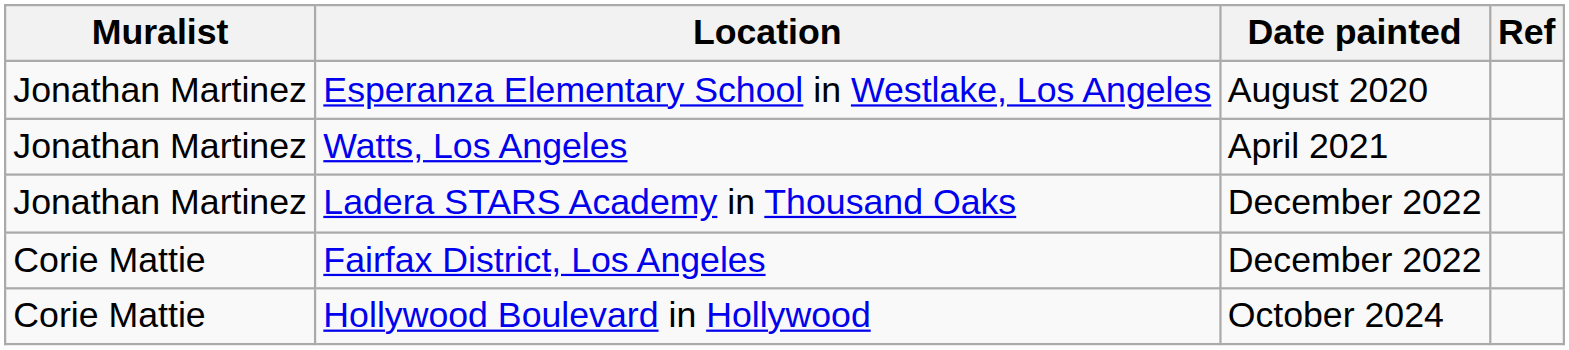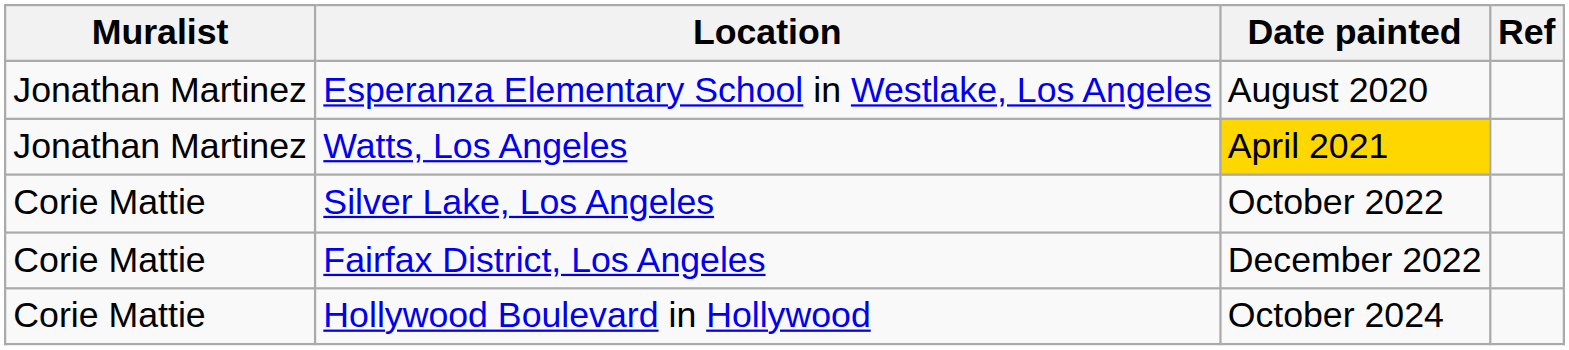Watts, Los Angeles | Date painted: no background -> gold background
- row: Jonathan Martinez | Ladera STARS Academy in Thousand Oaks | December 2022
+ row: Corie Mattie | Silver Lake, Los Angeles | October 2022
